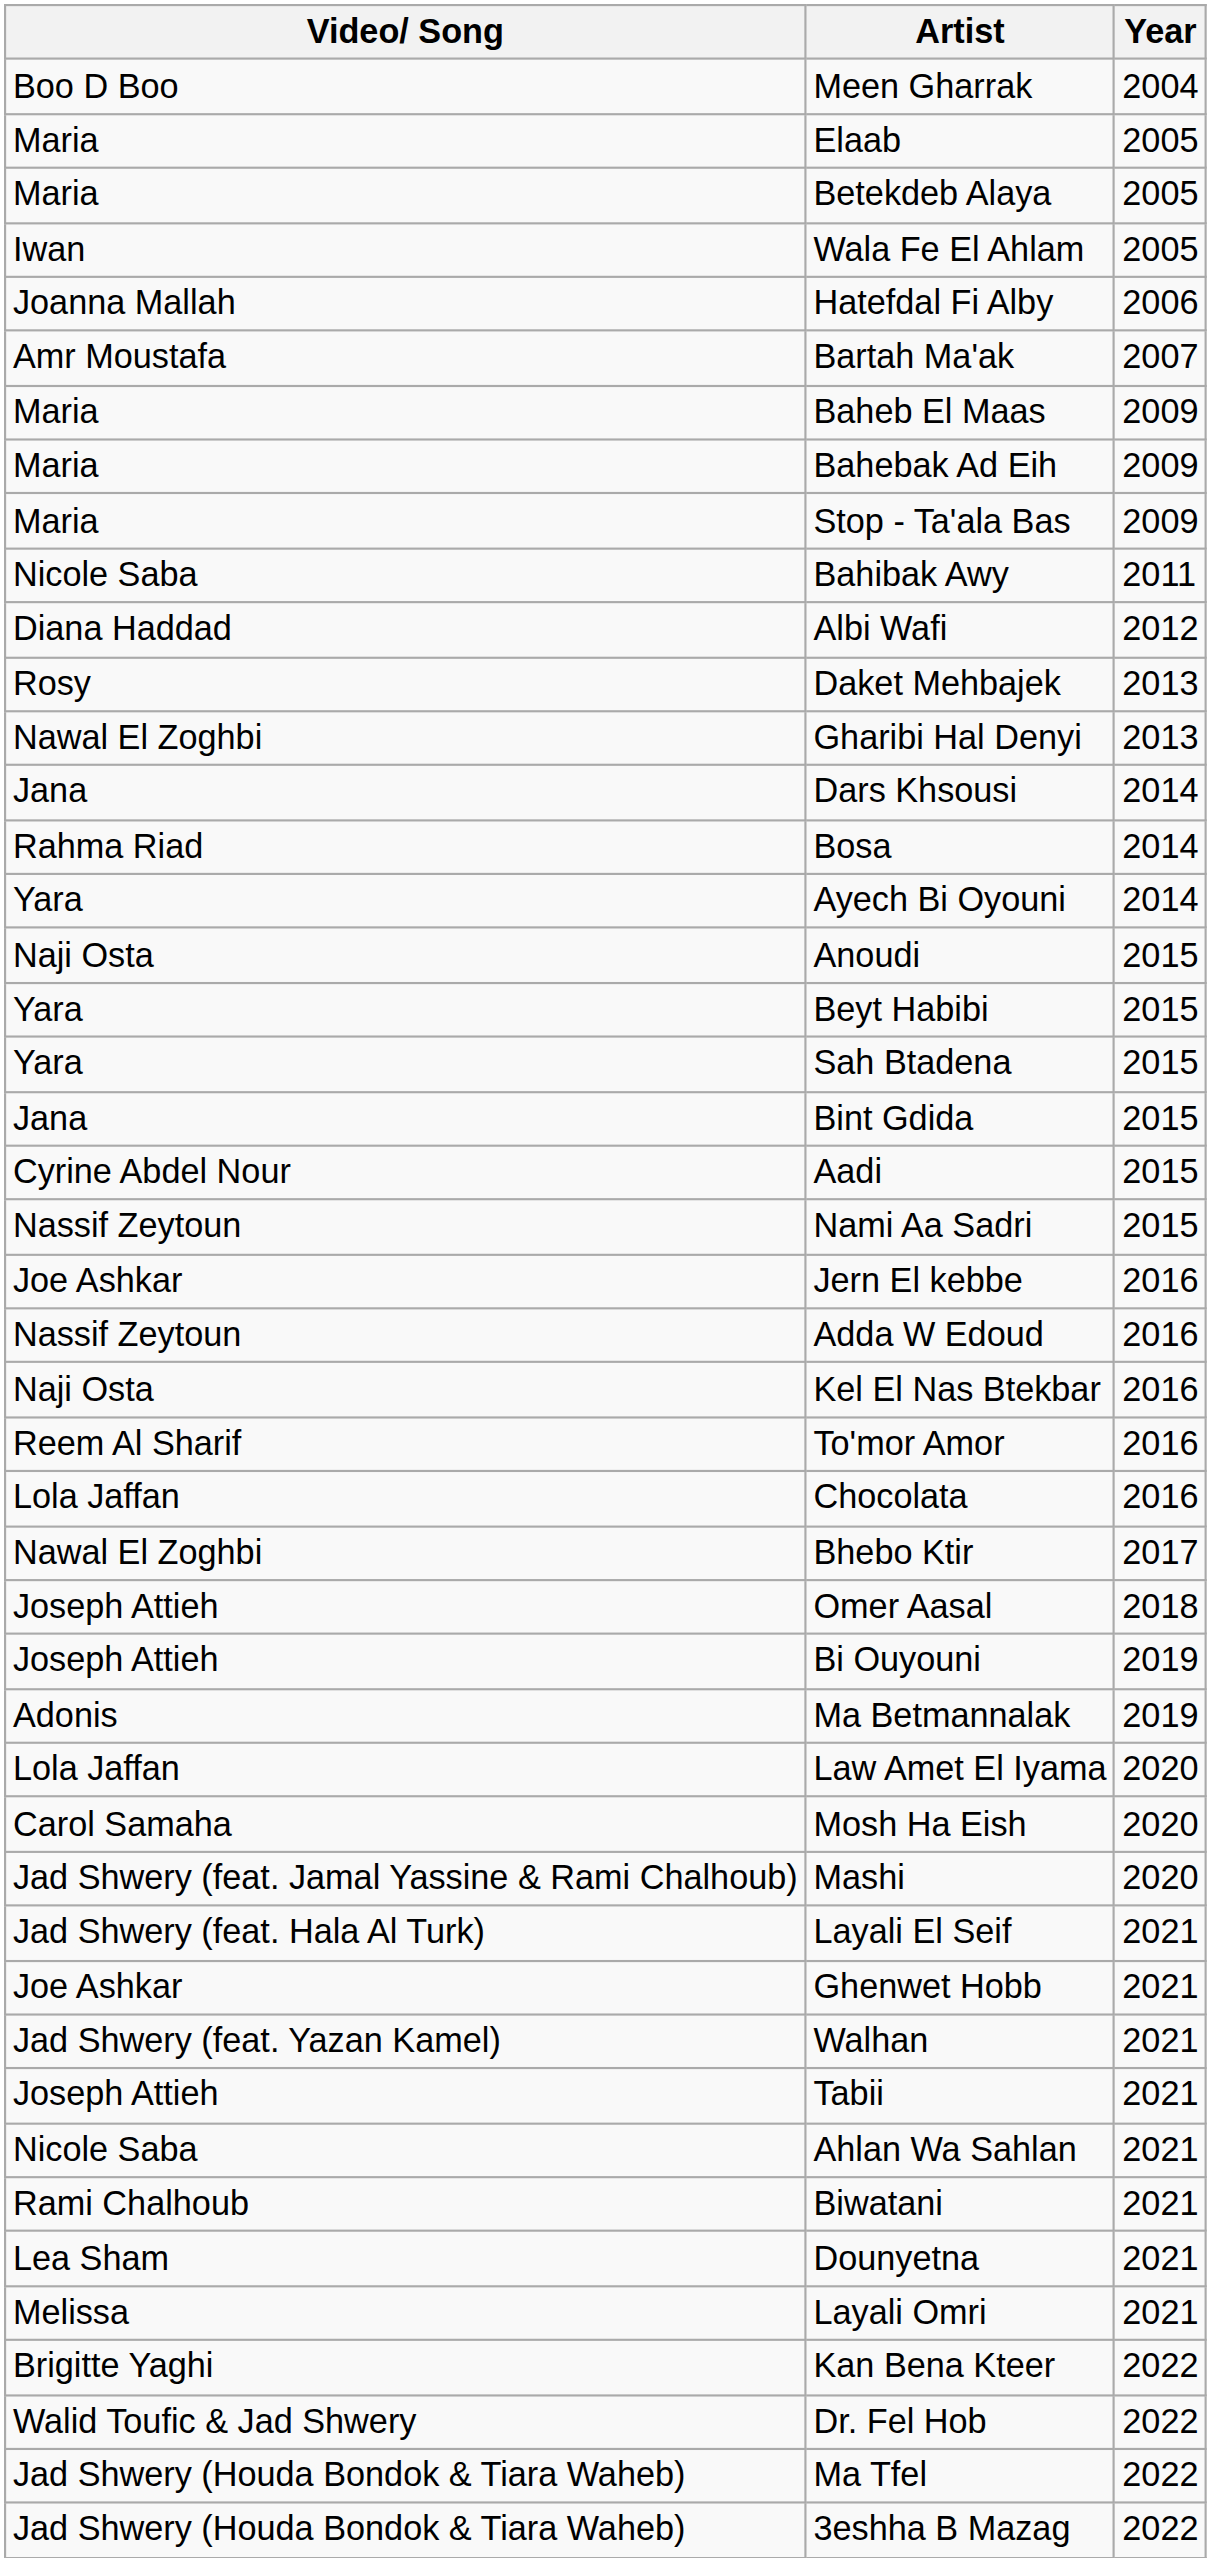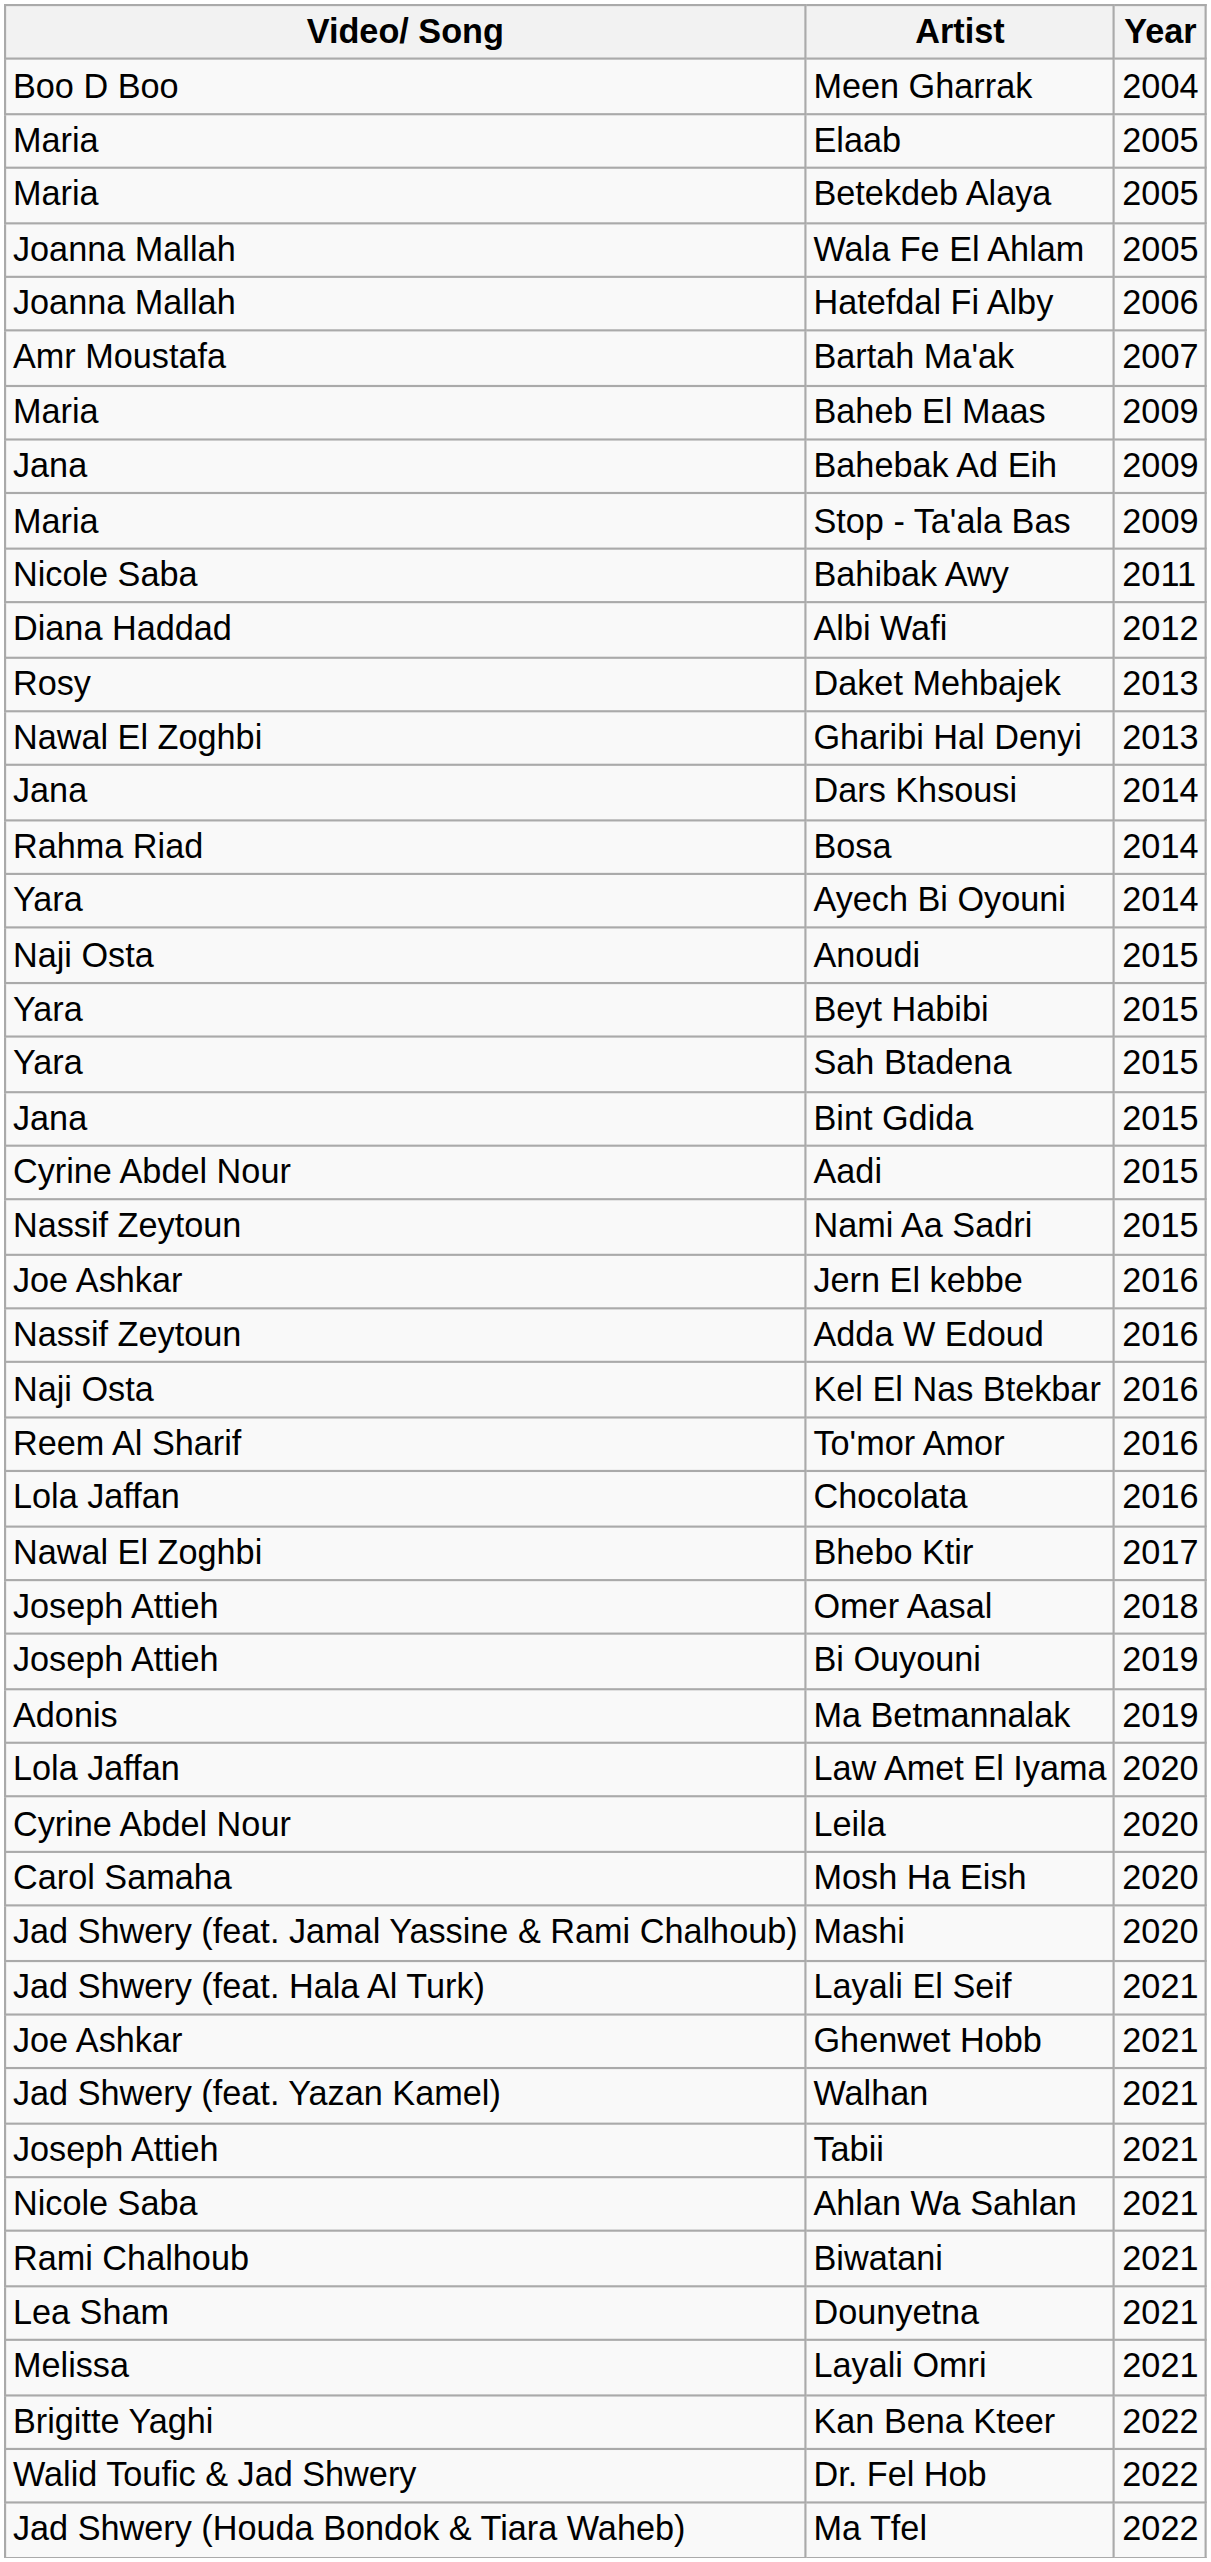Wala Fe El Ahlam | Video/ Song: Iwan -> Joanna Mallah
Bahebak Ad Eih | Video/ Song: Maria -> Jana
+ row: Cyrine Abdel Nour | Leila | 2020
- row: Jad Shwery (Houda Bondok & Tiara Waheb) | 3eshha B Mazag | 2022
